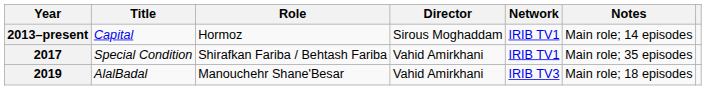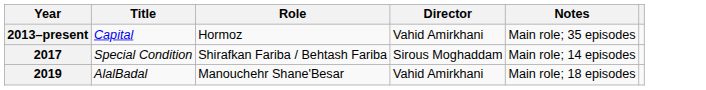- column: Network | IRIB TV1 | IRIB TV1 | IRIB TV3
2013–present | Director: Sirous Moghaddam -> Vahid Amirkhani
2013–present | Notes: Main role; 14 episodes -> Main role; 35 episodes
2017 | Director: Vahid Amirkhani -> Sirous Moghaddam
2017 | Notes: Main role; 35 episodes -> Main role; 14 episodes
